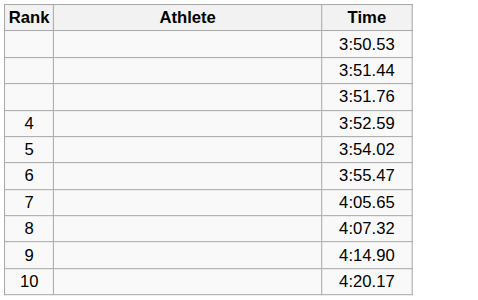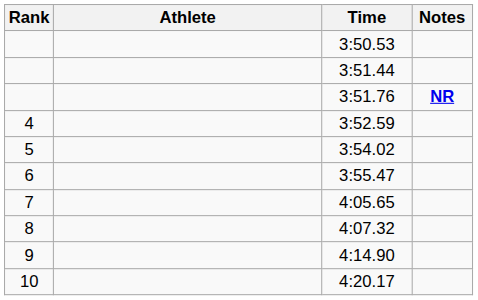+ column: Notes | NR
